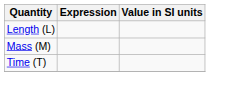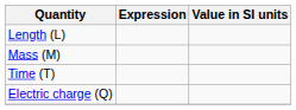+ row: Electric charge (Q)
